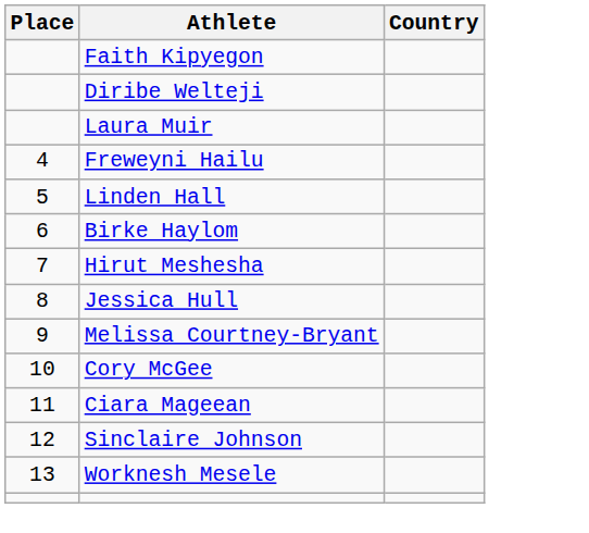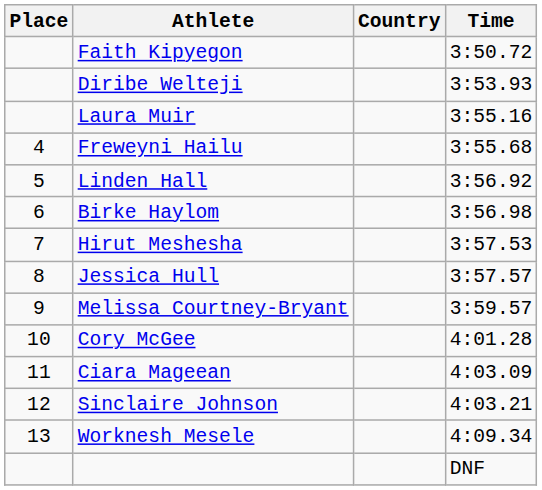+ column: Time | 3:50.72 | 3:53.93 | 3:55.16 | 3:55.68 | 3:56.92 | 3:56.98 | 3:57.53 | 3:57.57 | 3:59.57 | 4:01.28 | 4:03.09 | 4:03.21 | 4:09.34 | DNF
